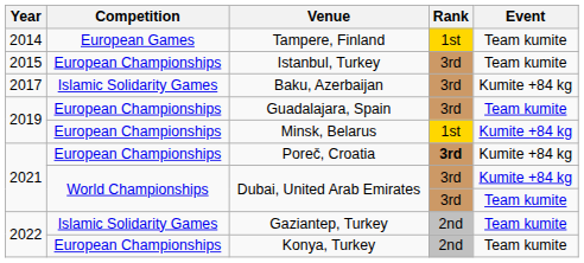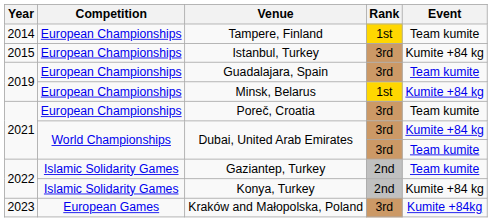Tampere, Finland | Competition: European Games -> European Championships
Istanbul, Turkey | Event: Team kumite -> Kumite +84 kg
- row: 2017 | Islamic Solidarity Games | Baku, Azerbaijan | 3rd | Kumite +84 kg
Poreč, Croatia | Rank: bold -> normal
Poreč, Croatia | Event: Kumite +84 kg -> Team kumite
Konya, Turkey | Competition: European Championships -> Islamic Solidarity Games
Konya, Turkey | Event: Team kumite -> Kumite +84 kg
+ row: 2023 | European Games | Kraków and Małopolska, Poland | 3rd | Kumite +84kg
